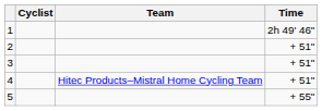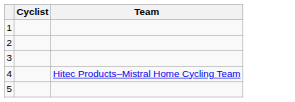- column: Time | 2h 49' 46" | + 51" | + 51" | + 51" | + 55"
